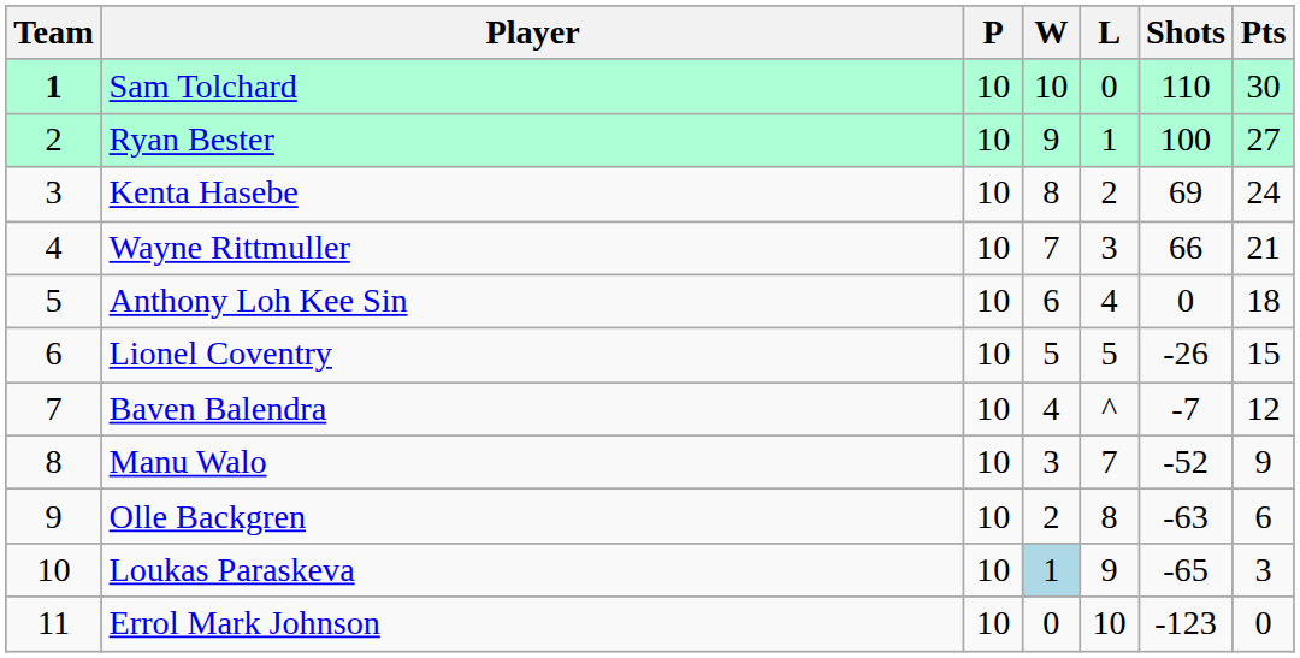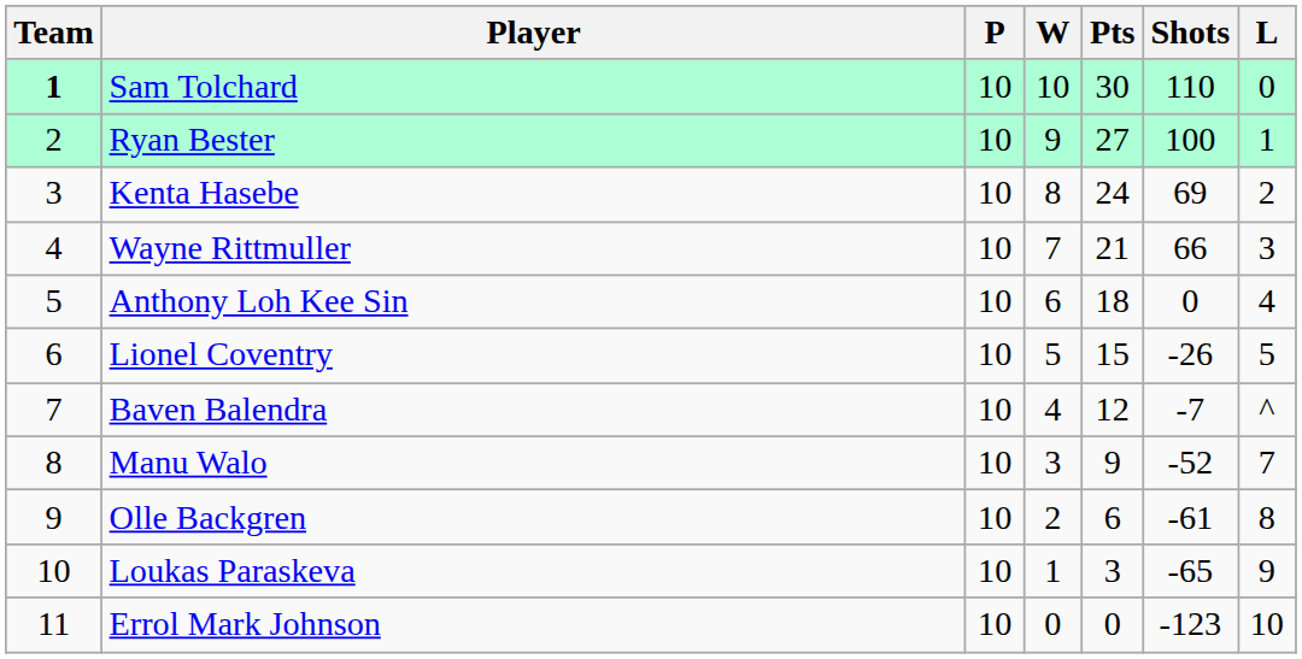columns swapped: L <-> Pts
Olle Backgren | Shots: -63 -> -61
Loukas Paraskeva | W: lightblue background -> no background
